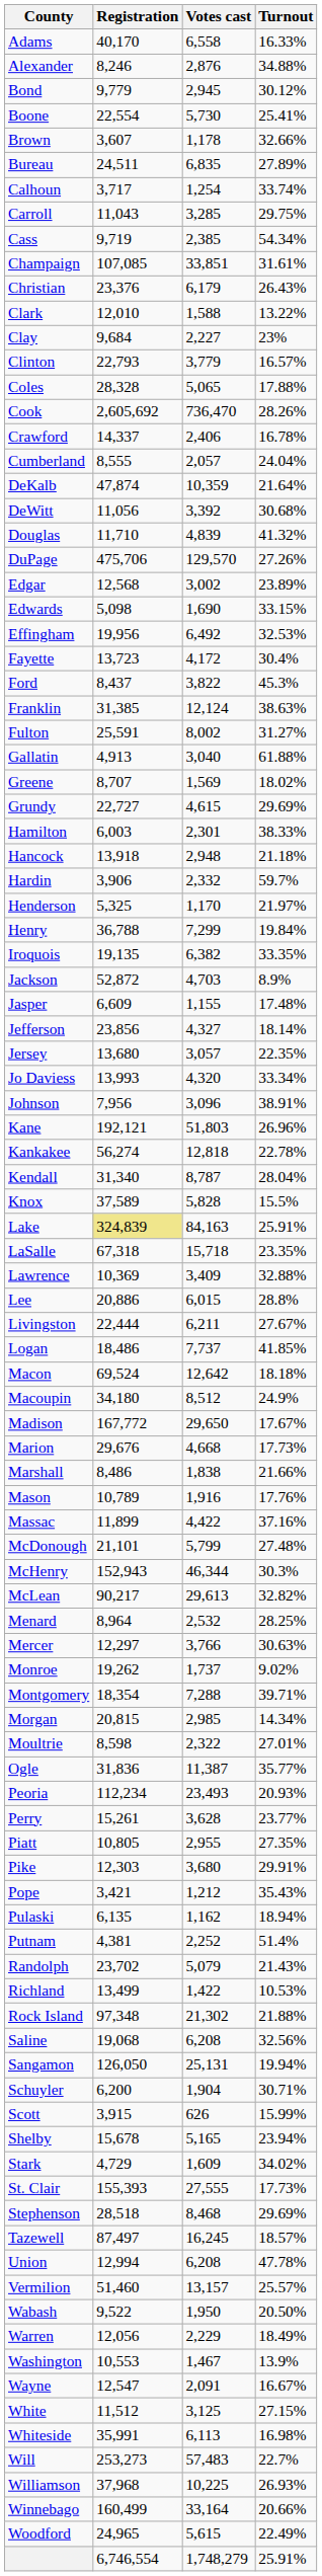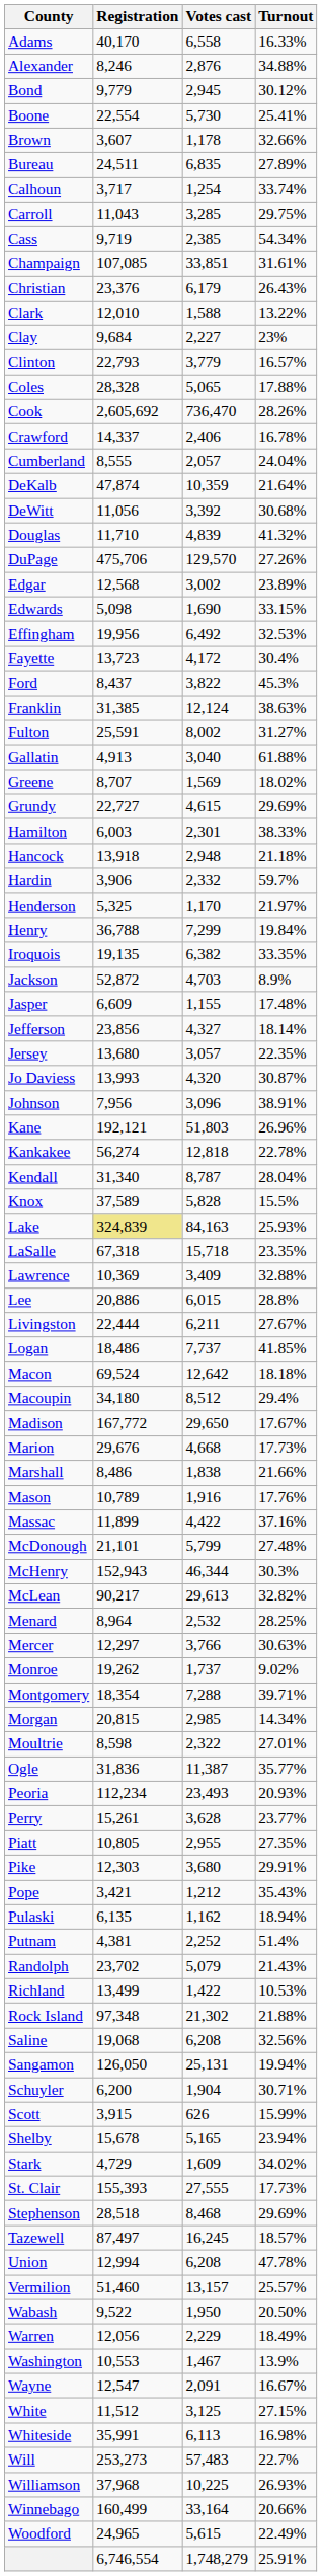Jo Daviess | Turnout: 33.34% -> 30.87%
Lake | Turnout: 25.91% -> 25.93%
Macoupin | Turnout: 24.9% -> 29.4%
